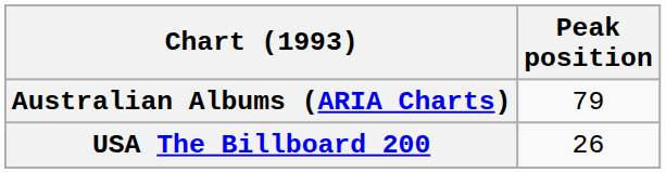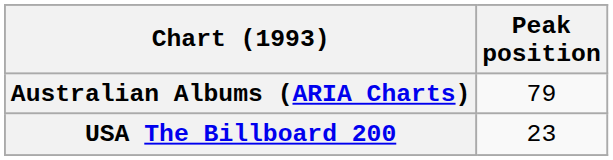USA The Billboard 200 | Peak position: 26 -> 23
